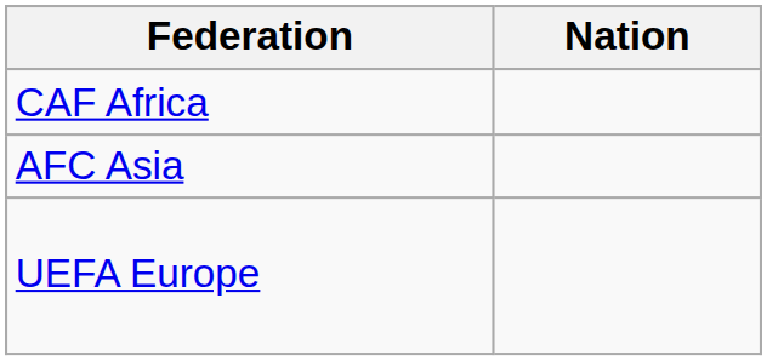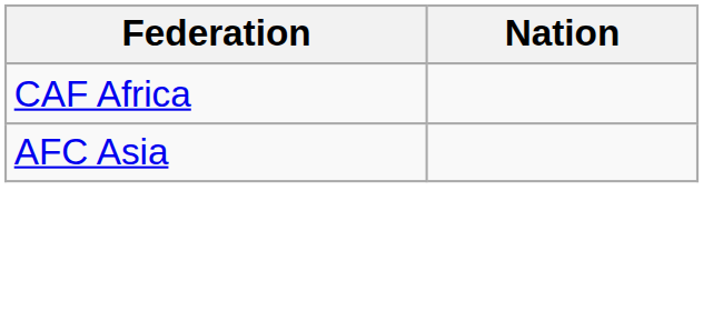- row: UEFA Europe
